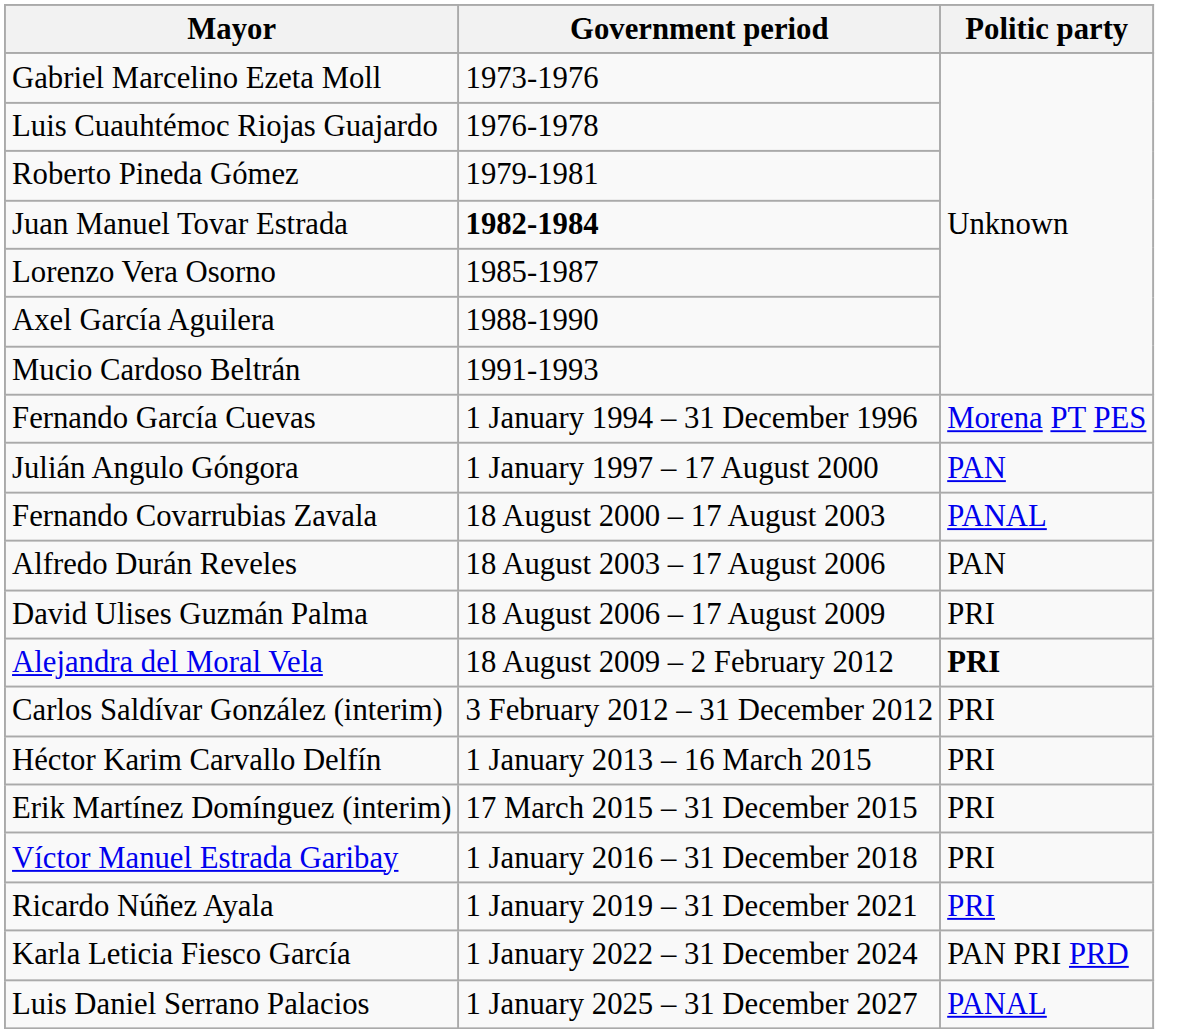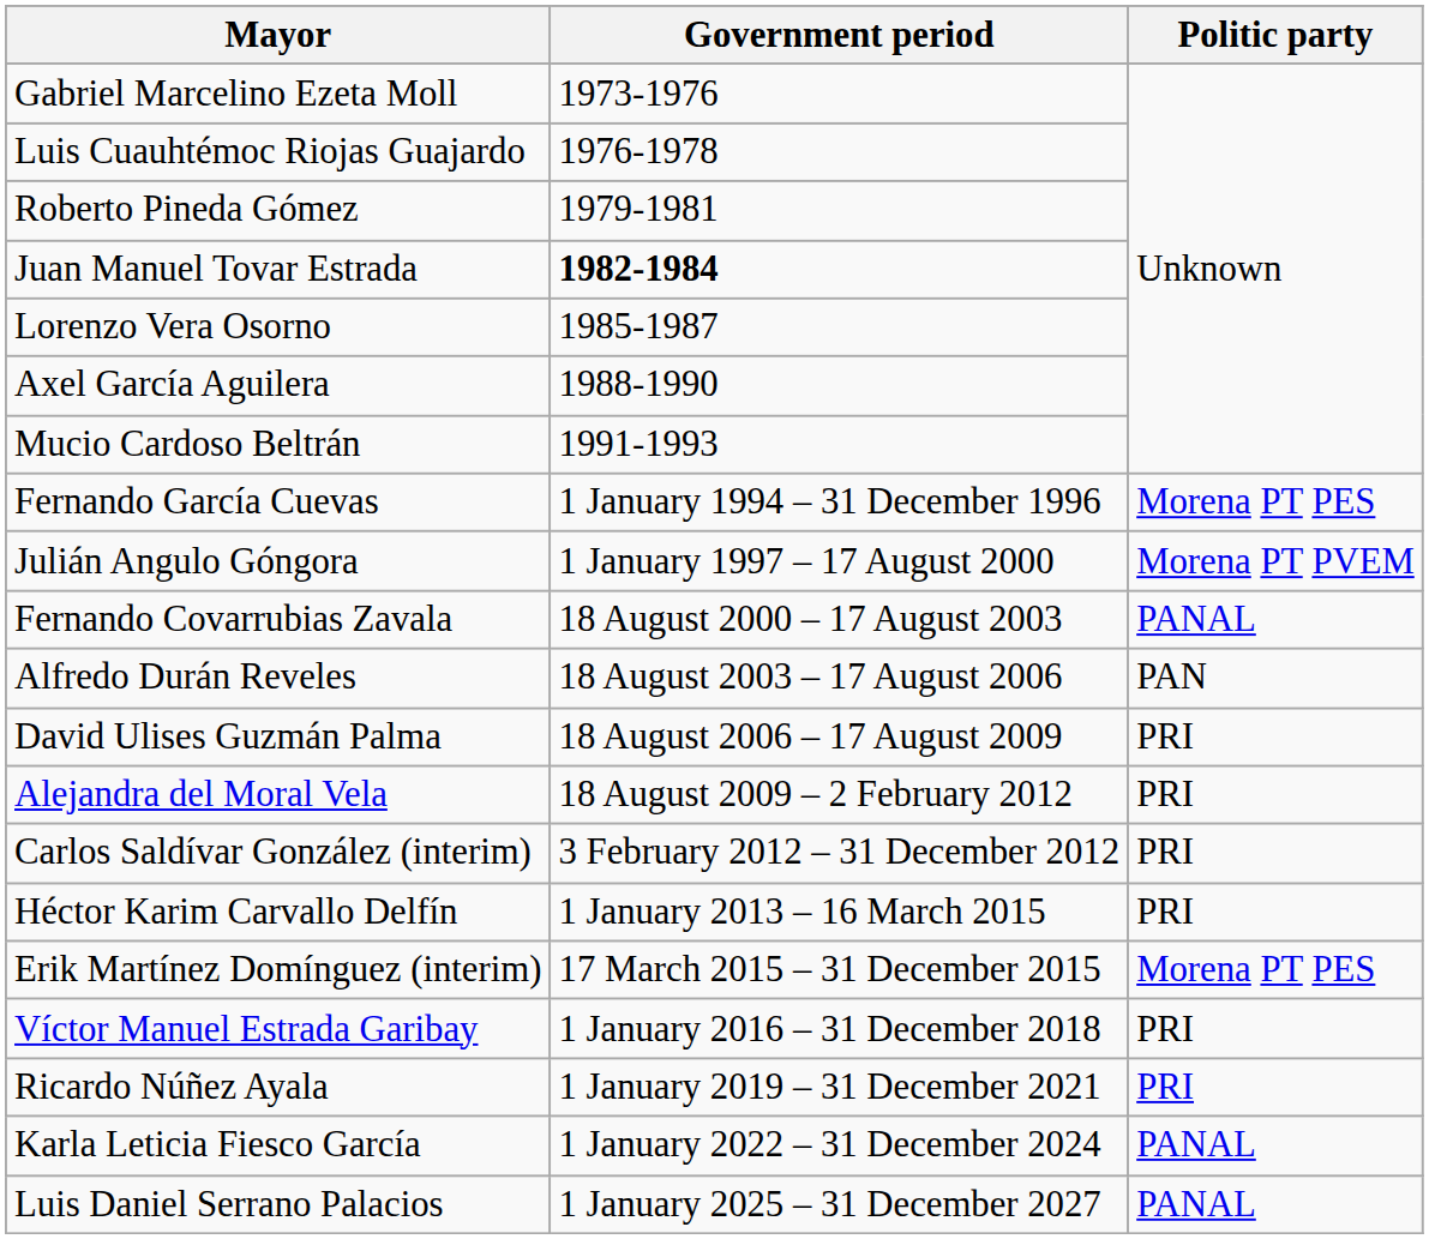Julián Angulo Góngora | Politic party: PAN -> Morena PT PVEM
Alejandra del Moral Vela | Politic party: bold -> normal
Erik Martínez Domínguez (interim) | Politic party: PRI -> Morena PT PES
Karla Leticia Fiesco García | Politic party: PAN PRI PRD -> PANAL
